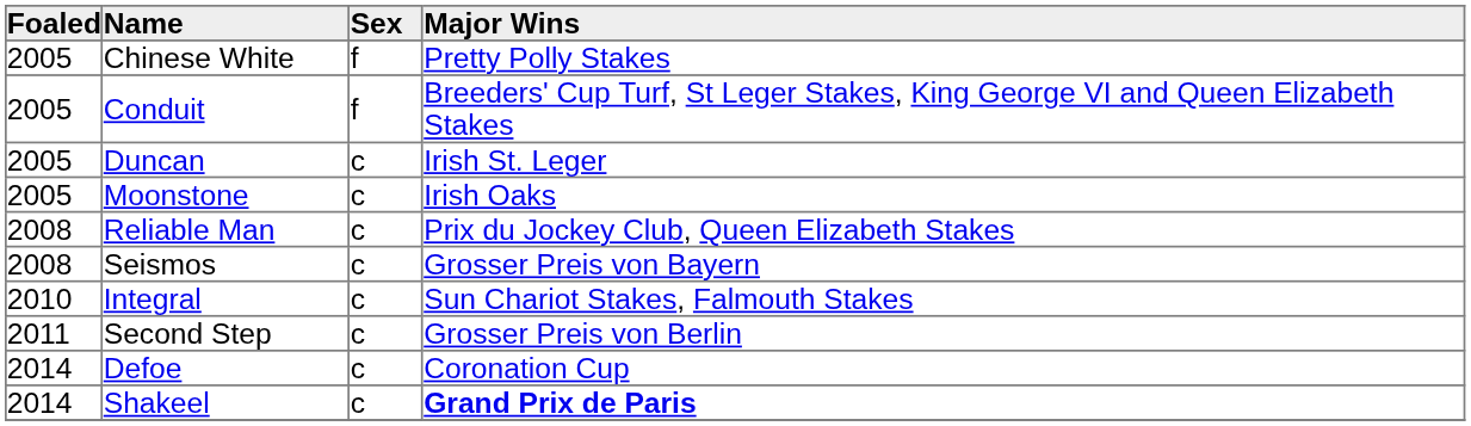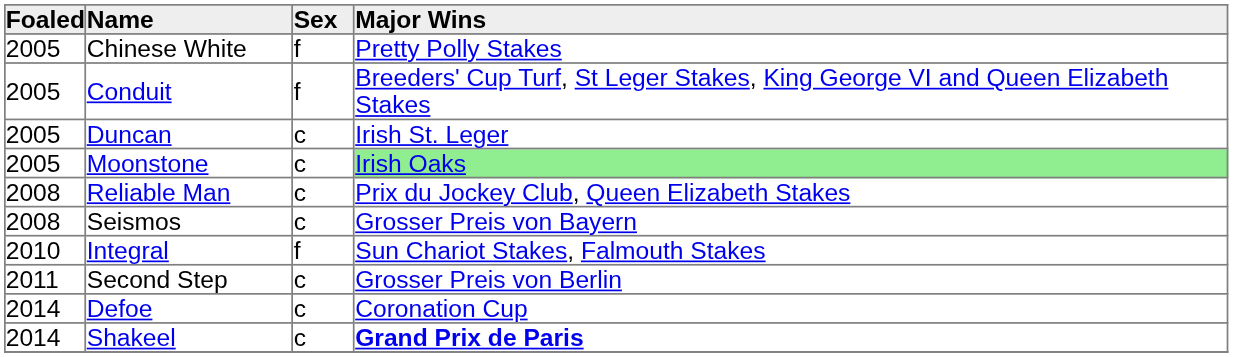Moonstone | Major Wins: no background -> lightgreen background
Integral | Sex: c -> f
